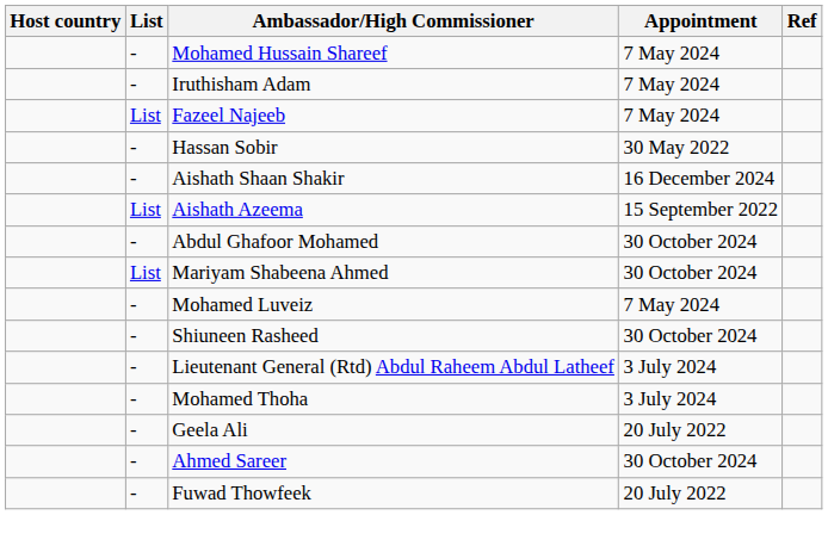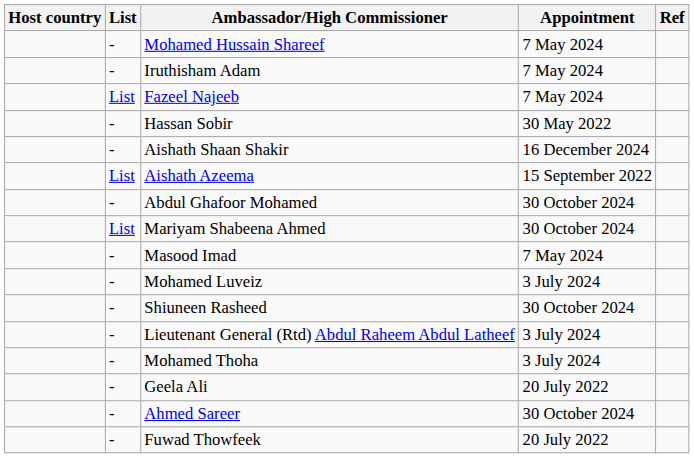+ row: - | Masood Imad | 7 May 2024
Mohamed Luveiz | Appointment: 7 May 2024 -> 3 July 2024
